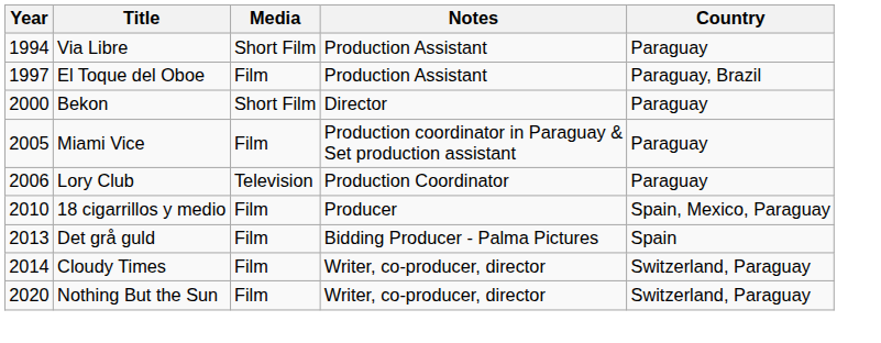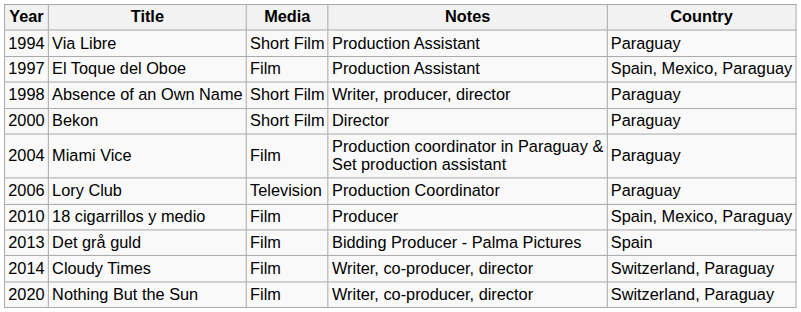El Toque del Oboe | Country: Paraguay, Brazil -> Spain, Mexico, Paraguay
+ row: 1998 | Absence of an Own Name | Short Film | Writer, producer, director | Paraguay
Miami Vice | Year: 2005 -> 2004
